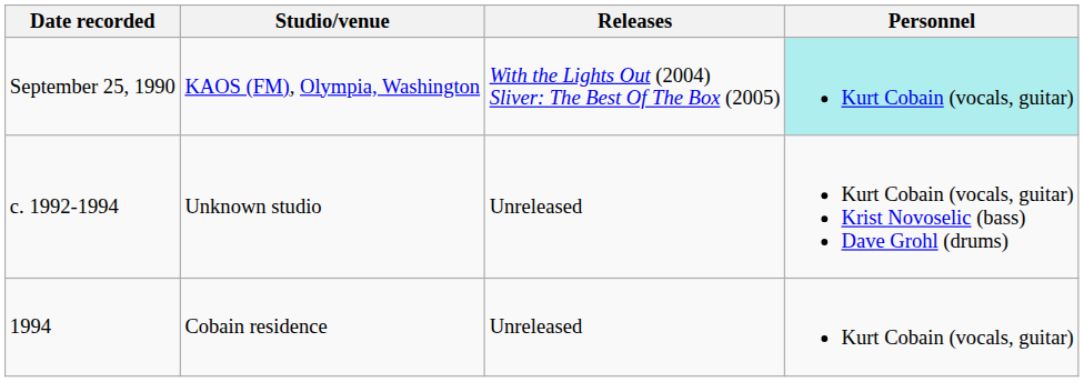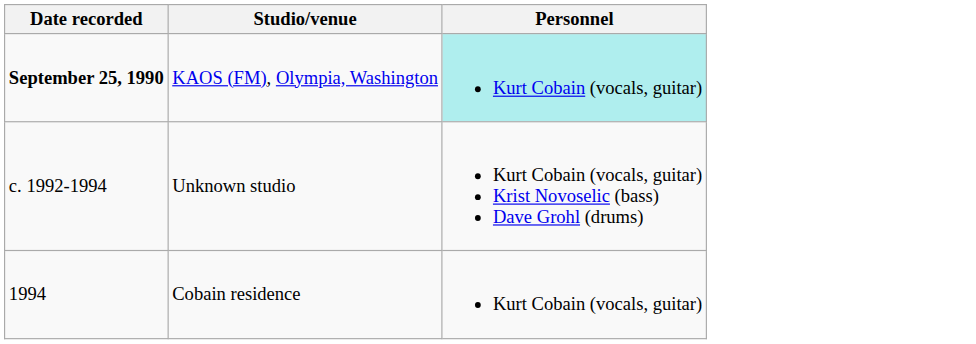- column: Releases | With the Lights Out (2004) Sliver: The Best Of The Box (2005) | Unreleased | Unreleased
KAOS (FM), Olympia, Washington | Date recorded: normal -> bold
